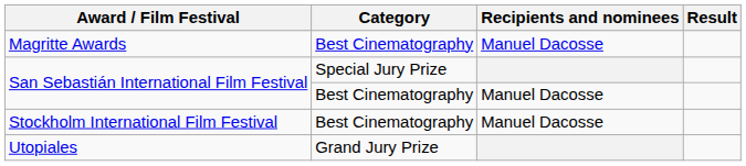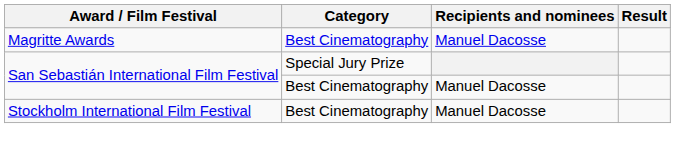- row: Utopiales | Grand Jury Prize
